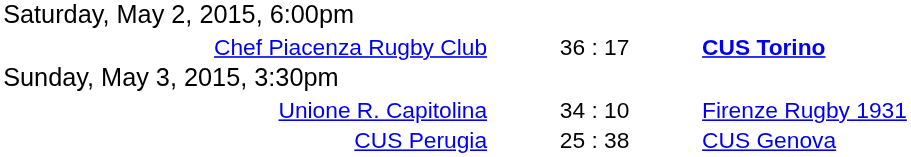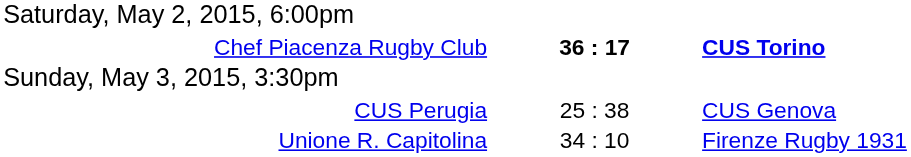Chef Piacenza Rugby Club | column 2: normal -> bold
rows swapped: CUS Perugia <-> Unione R. Capitolina
